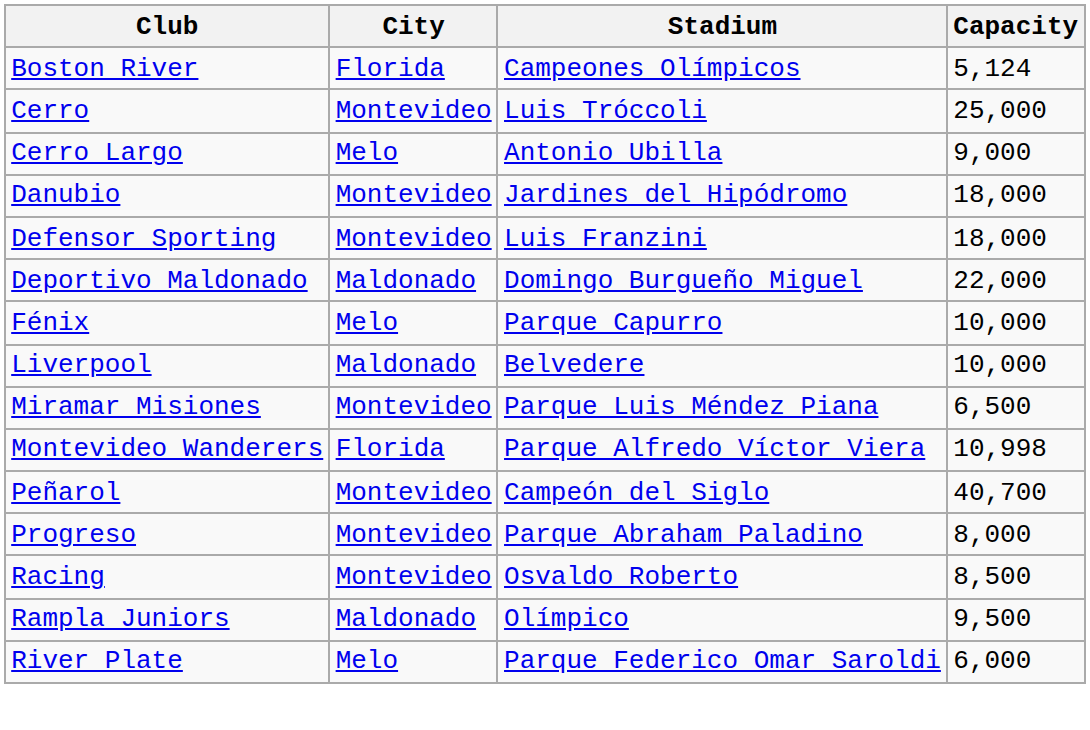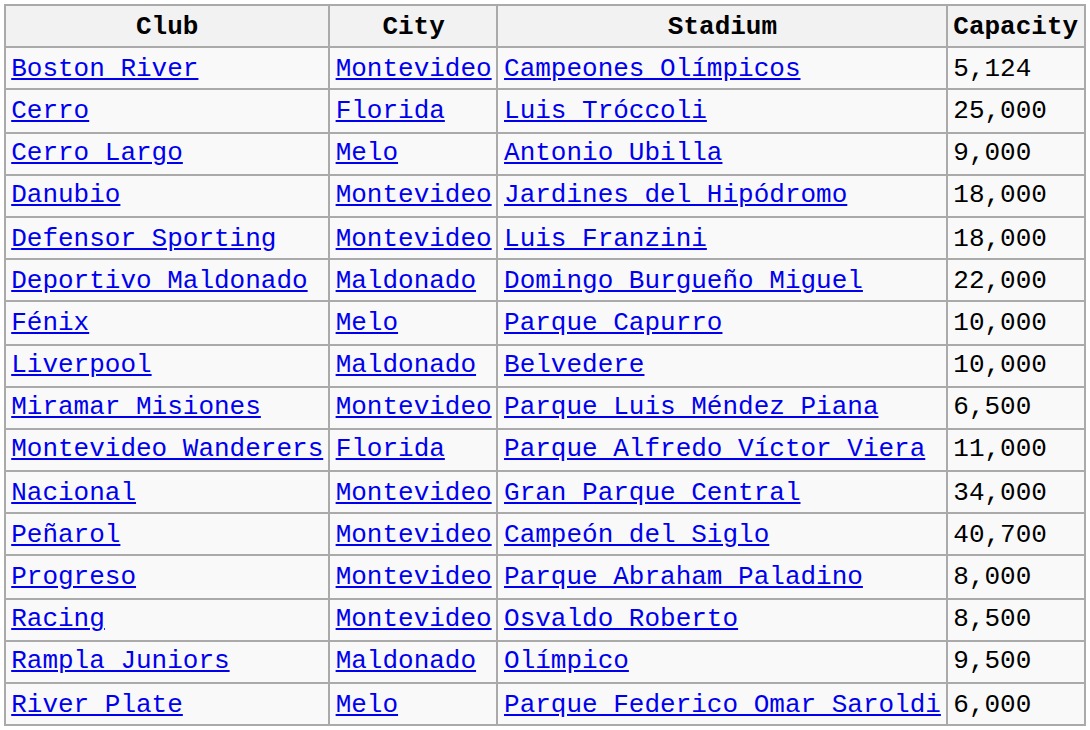Boston River | City: Florida -> Montevideo
Cerro | City: Montevideo -> Florida
Montevideo Wanderers | Capacity: 10,998 -> 11,000
+ row: Nacional | Montevideo | Gran Parque Central | 34,000
